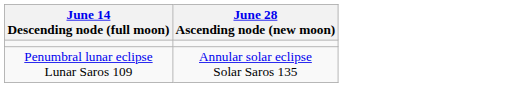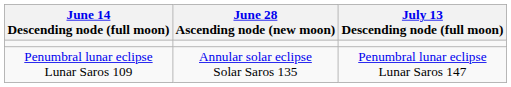+ column: July 13 Descending node (full moon) | Penumbral lunar eclipse Lunar Saros 147
